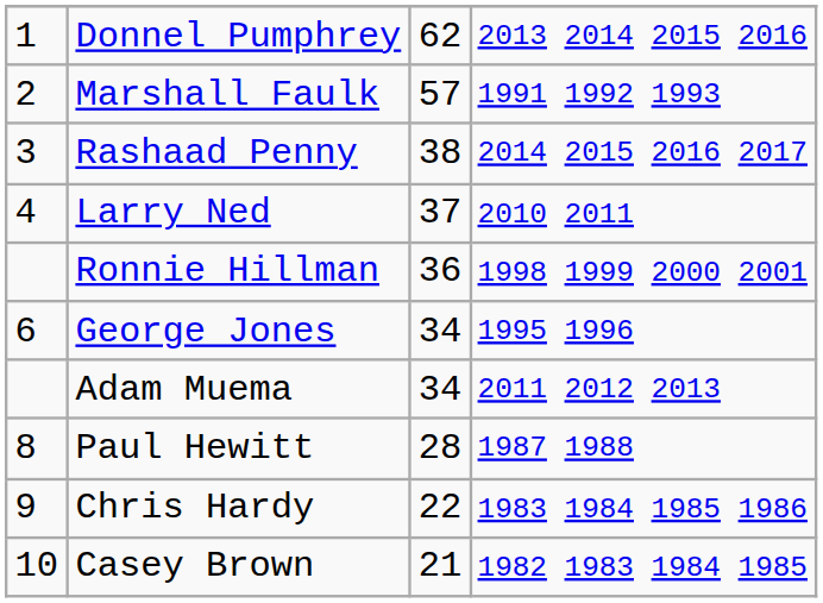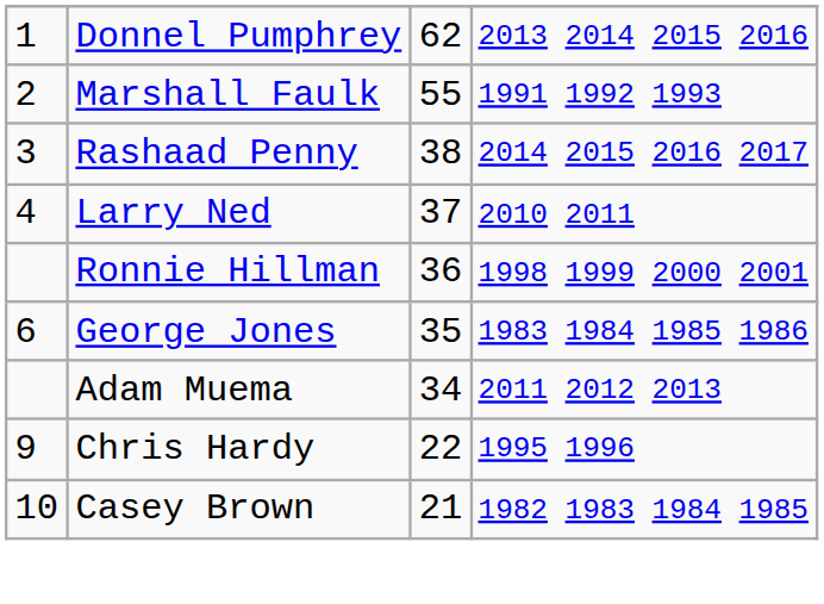Marshall Faulk | column 3: 57 -> 55
George Jones | column 3: 34 -> 35
George Jones | column 4: 1995 1996 -> 1983 1984 1985 1986
- row: 8 | Paul Hewitt | 28 | 1987 1988
Chris Hardy | column 4: 1983 1984 1985 1986 -> 1995 1996
